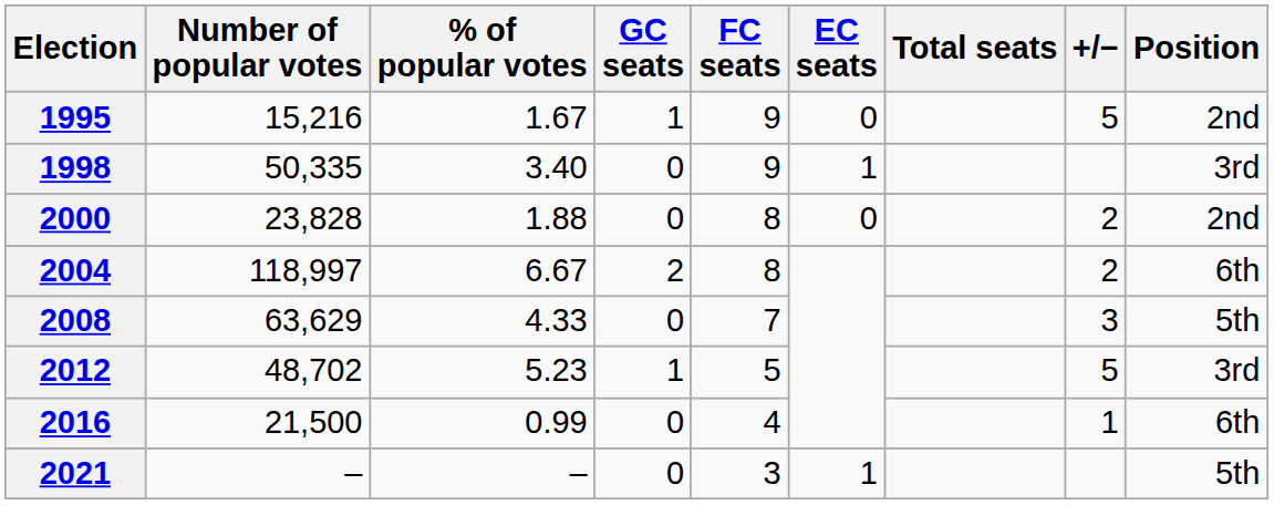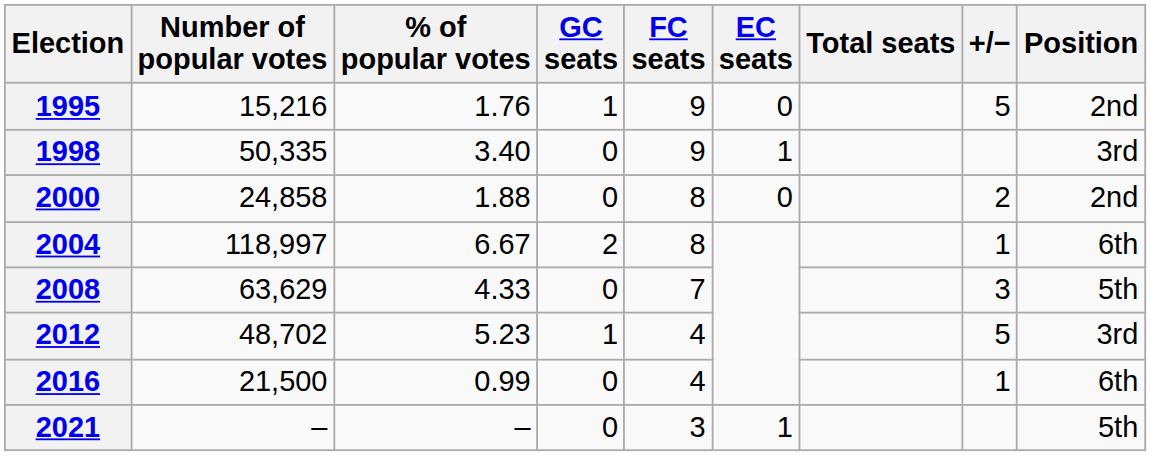1995 | % of popular votes: 1.67 -> 1.76
2000 | Number of popular votes: 23,828 -> 24,858
2004 | +/−: 2 -> 1
2012 | FC seats: 5 -> 4
